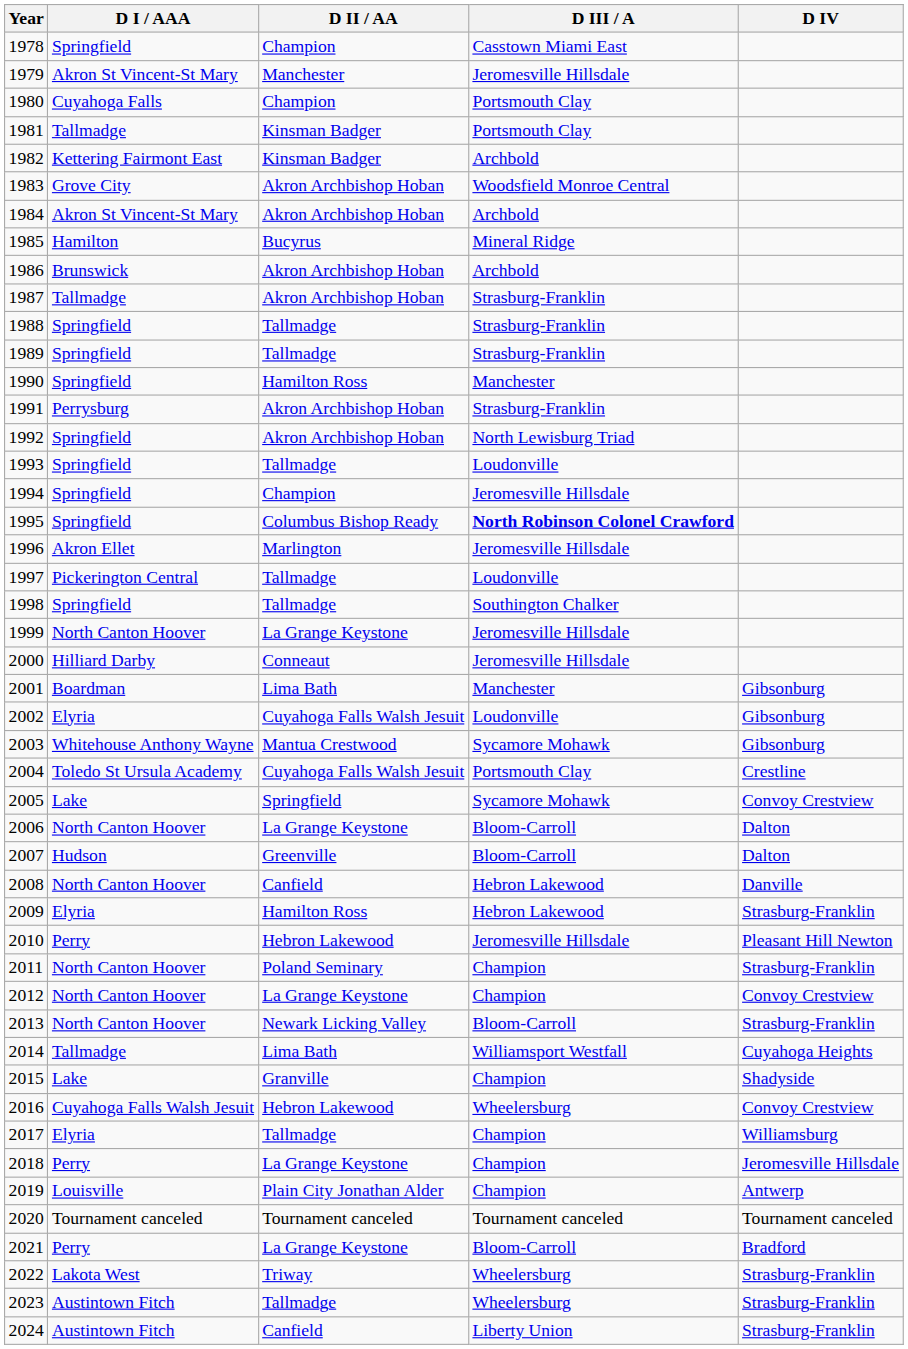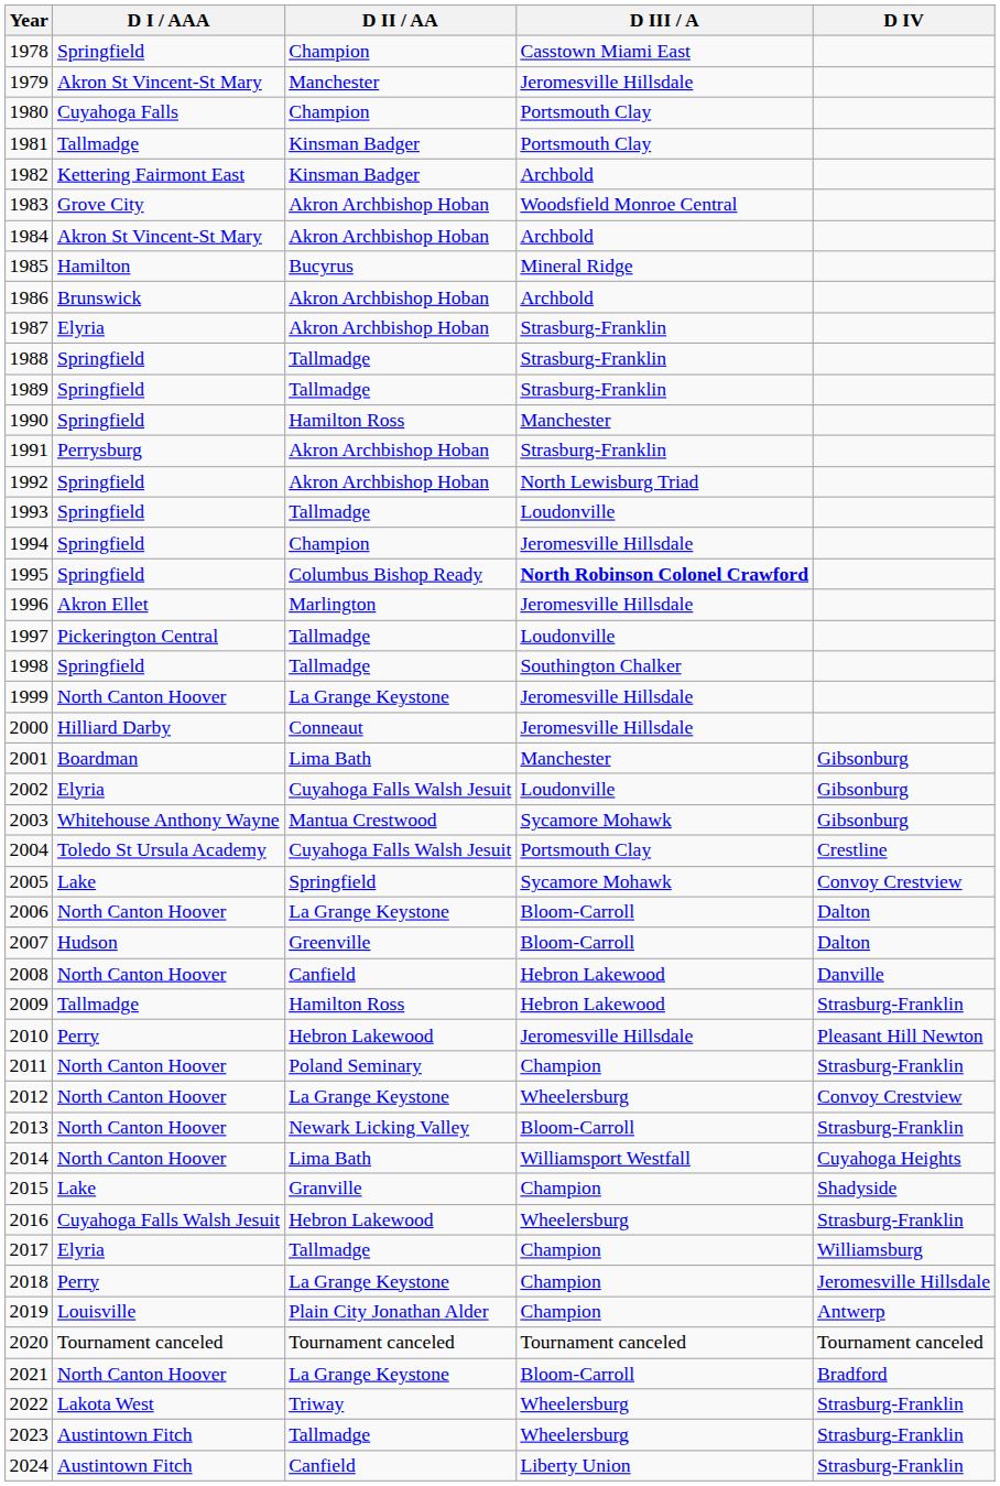1987 | D I / AAA: Tallmadge -> Elyria
2009 | D I / AAA: Elyria -> Tallmadge
2012 | D III / A: Champion -> Wheelersburg
2014 | D I / AAA: Tallmadge -> North Canton Hoover
2016 | D IV: Convoy Crestview -> Strasburg-Franklin
2021 | D I / AAA: Perry -> North Canton Hoover
